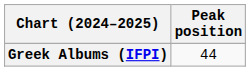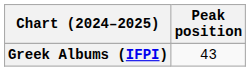Greek Albums (IFPI) | Peak position: 44 -> 43
